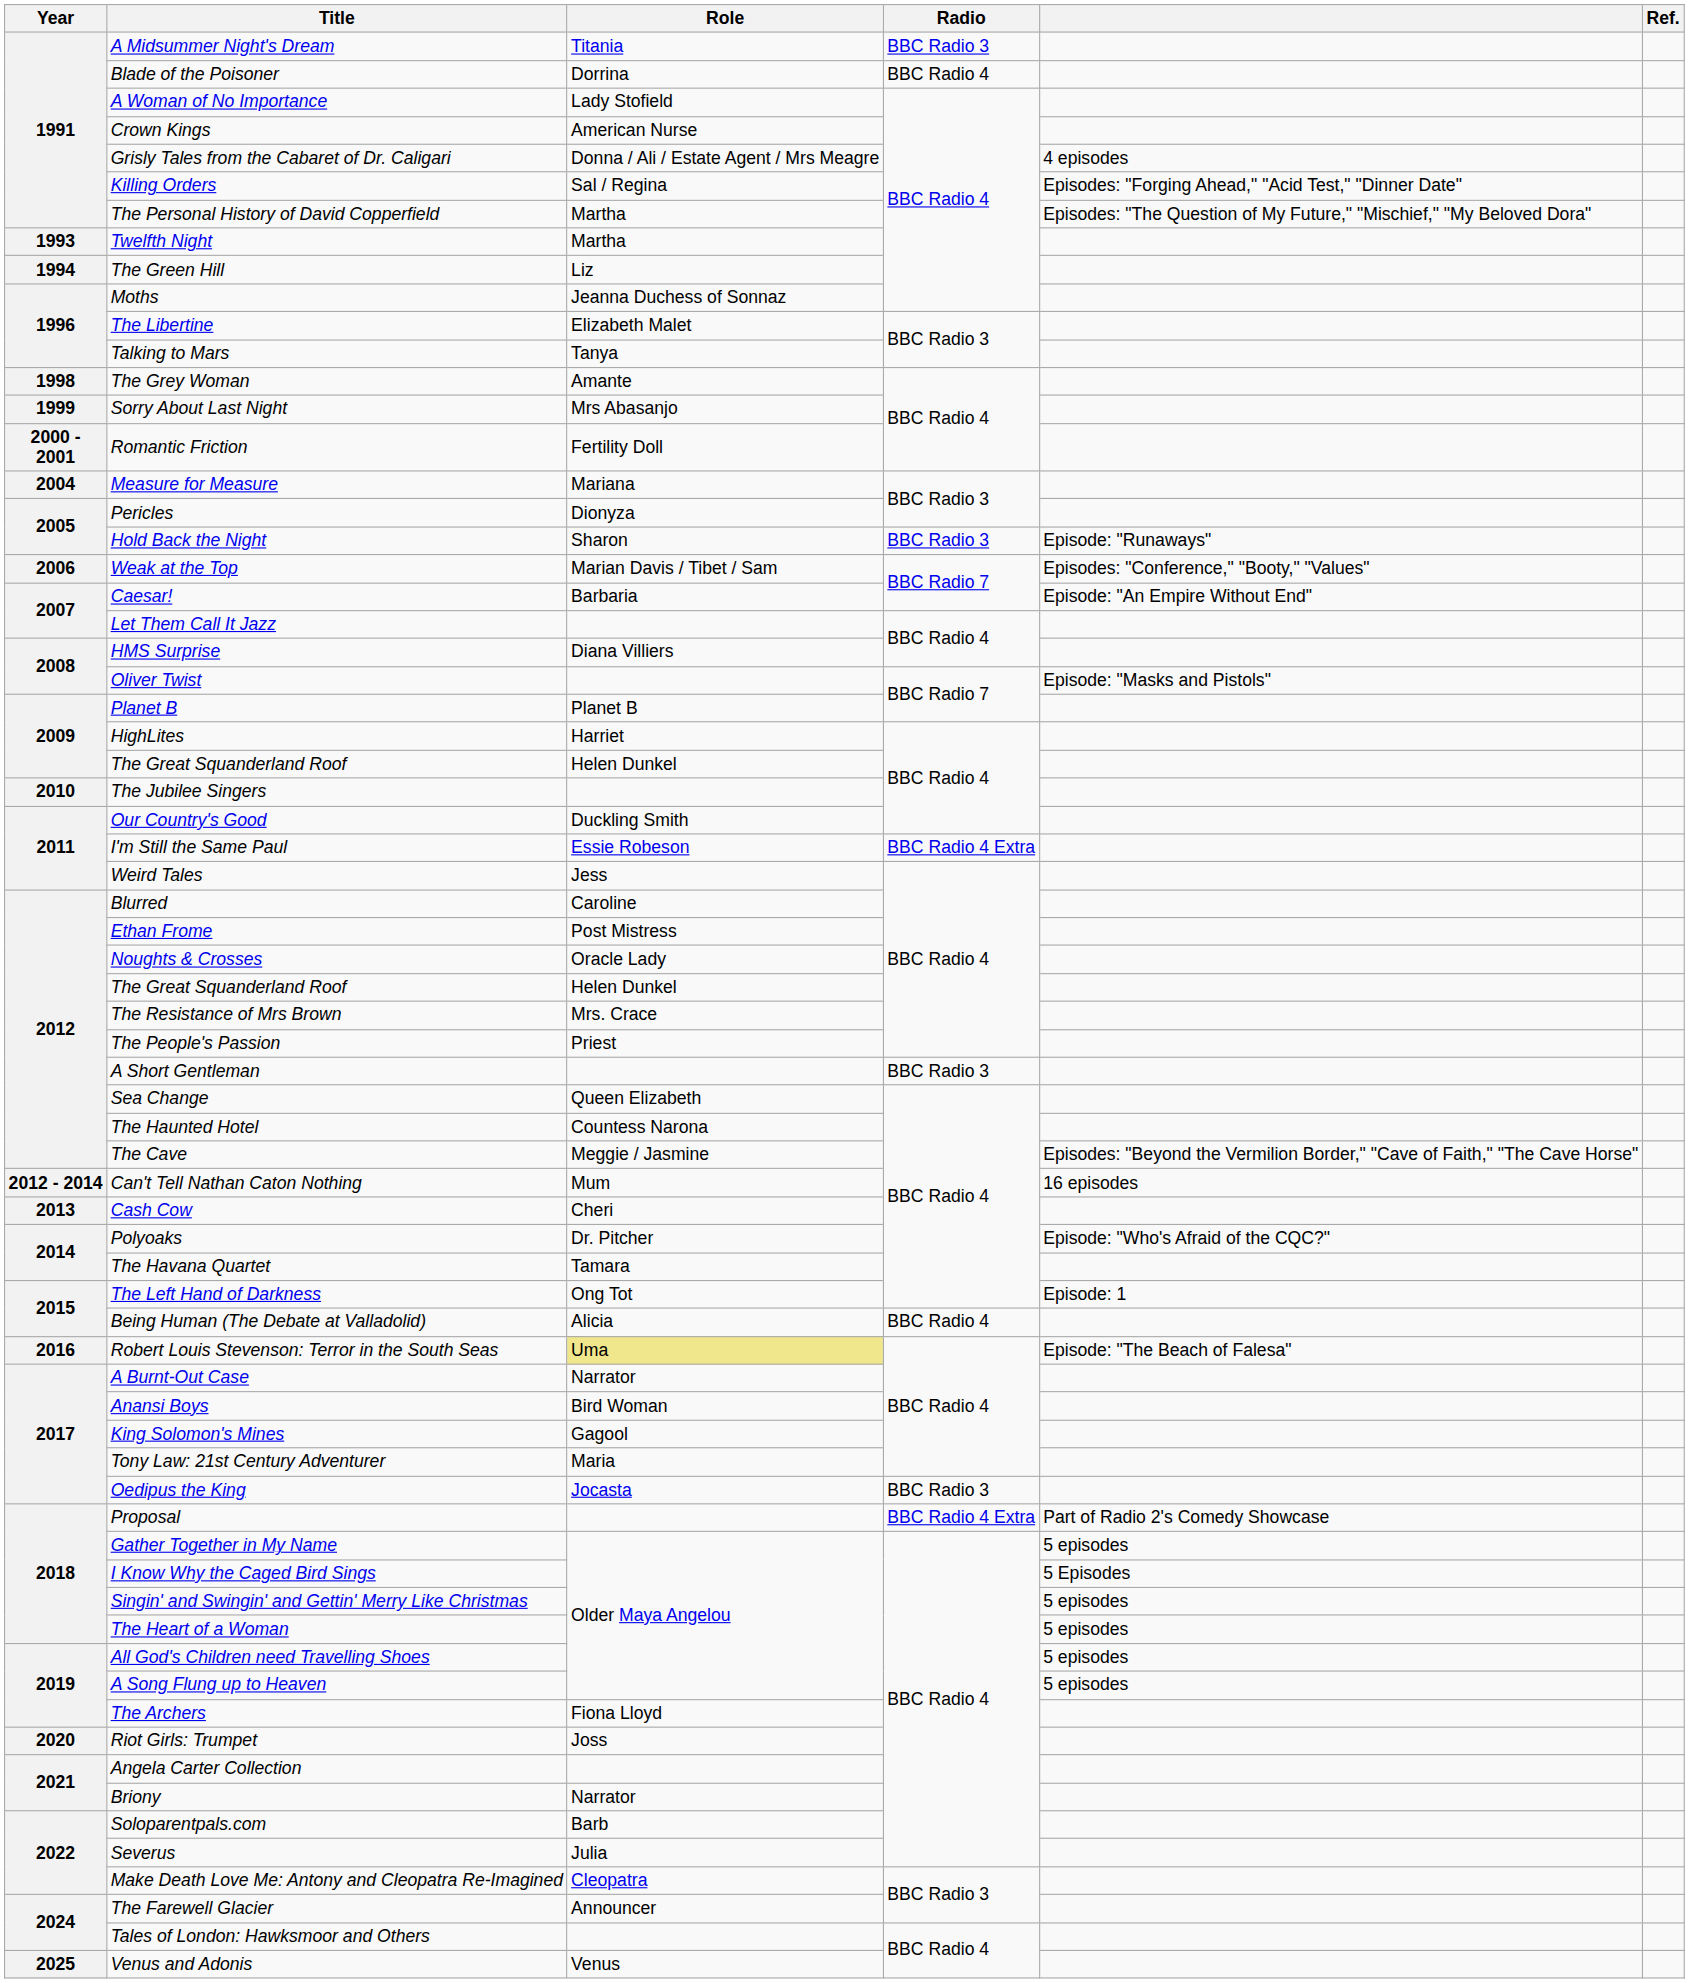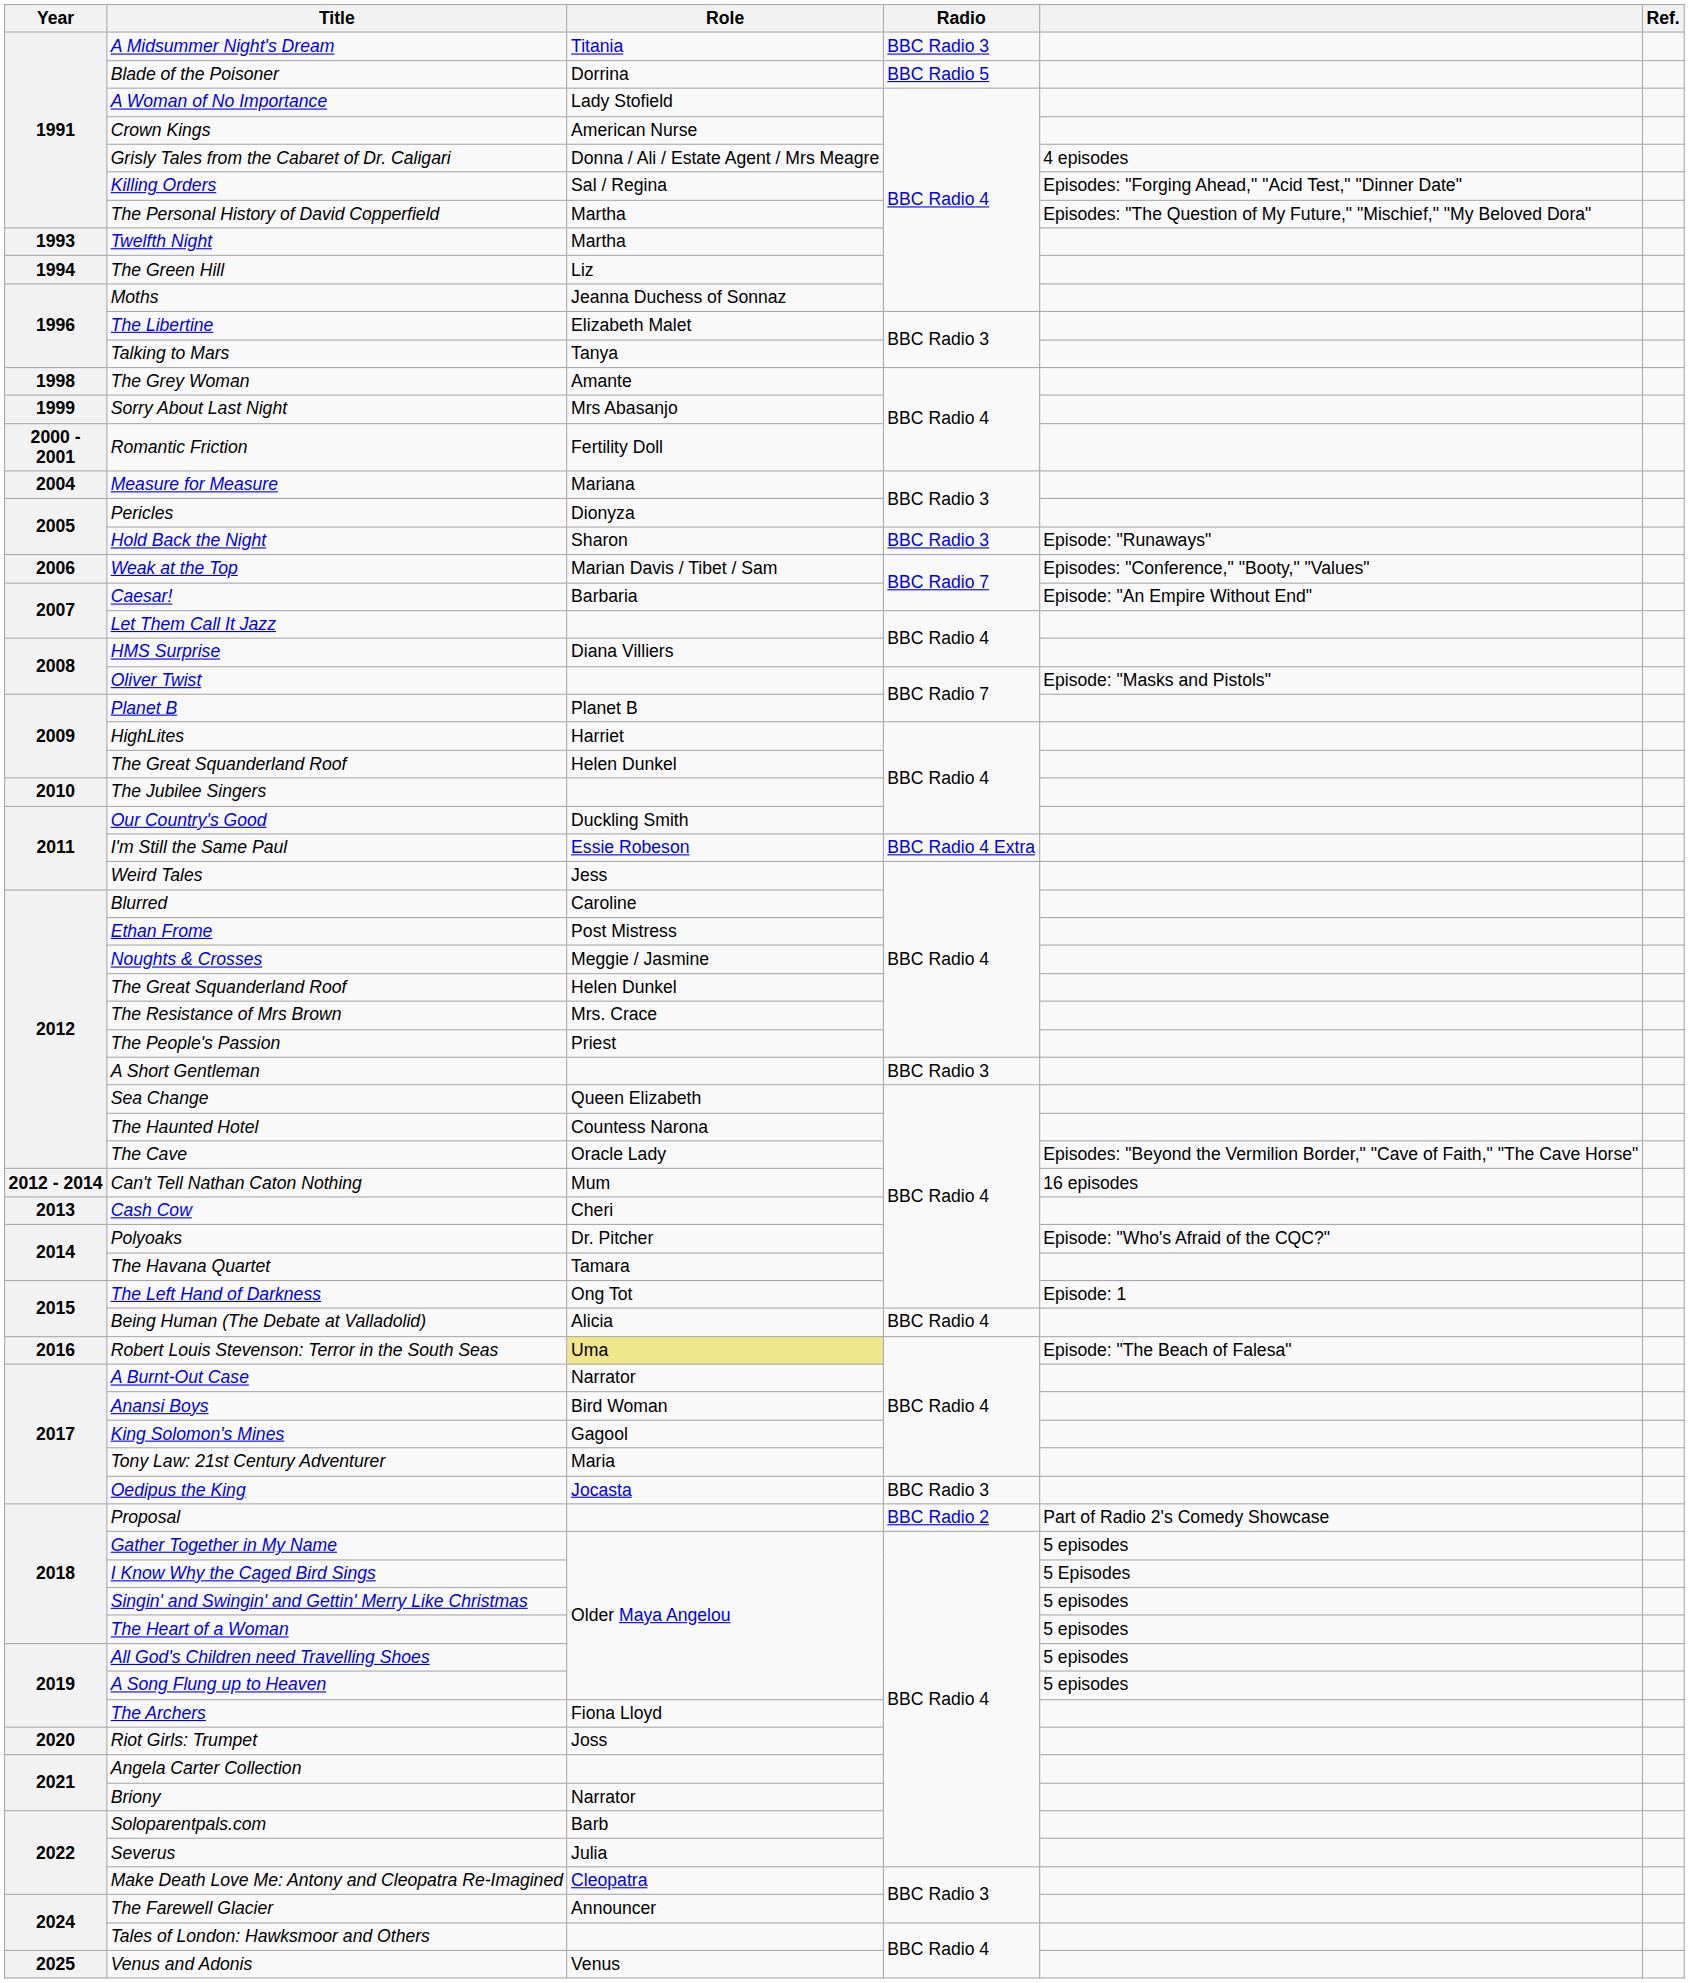Blade of the Poisoner | Radio: BBC Radio 4 -> BBC Radio 5
Noughts & Crosses | Role: Oracle Lady -> Meggie / Jasmine
The Cave | Role: Meggie / Jasmine -> Oracle Lady
Proposal | Radio: BBC Radio 4 Extra -> BBC Radio 2
